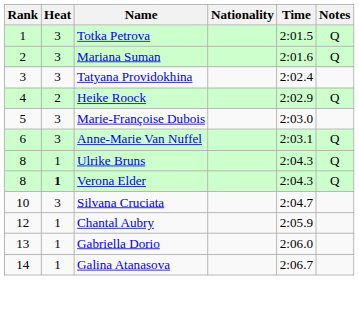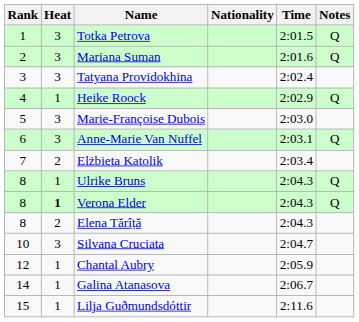Heike Roock | Heat: 2 -> 1
+ row: 7 | 2 | Elżbieta Katolik | 2:03.4
+ row: 8 | 2 | Elena Tărîță | 2:04.3
- row: 13 | 1 | Gabriella Dorio | 2:06.0
+ row: 15 | 1 | Lilja Guðmundsdóttir | 2:11.6
